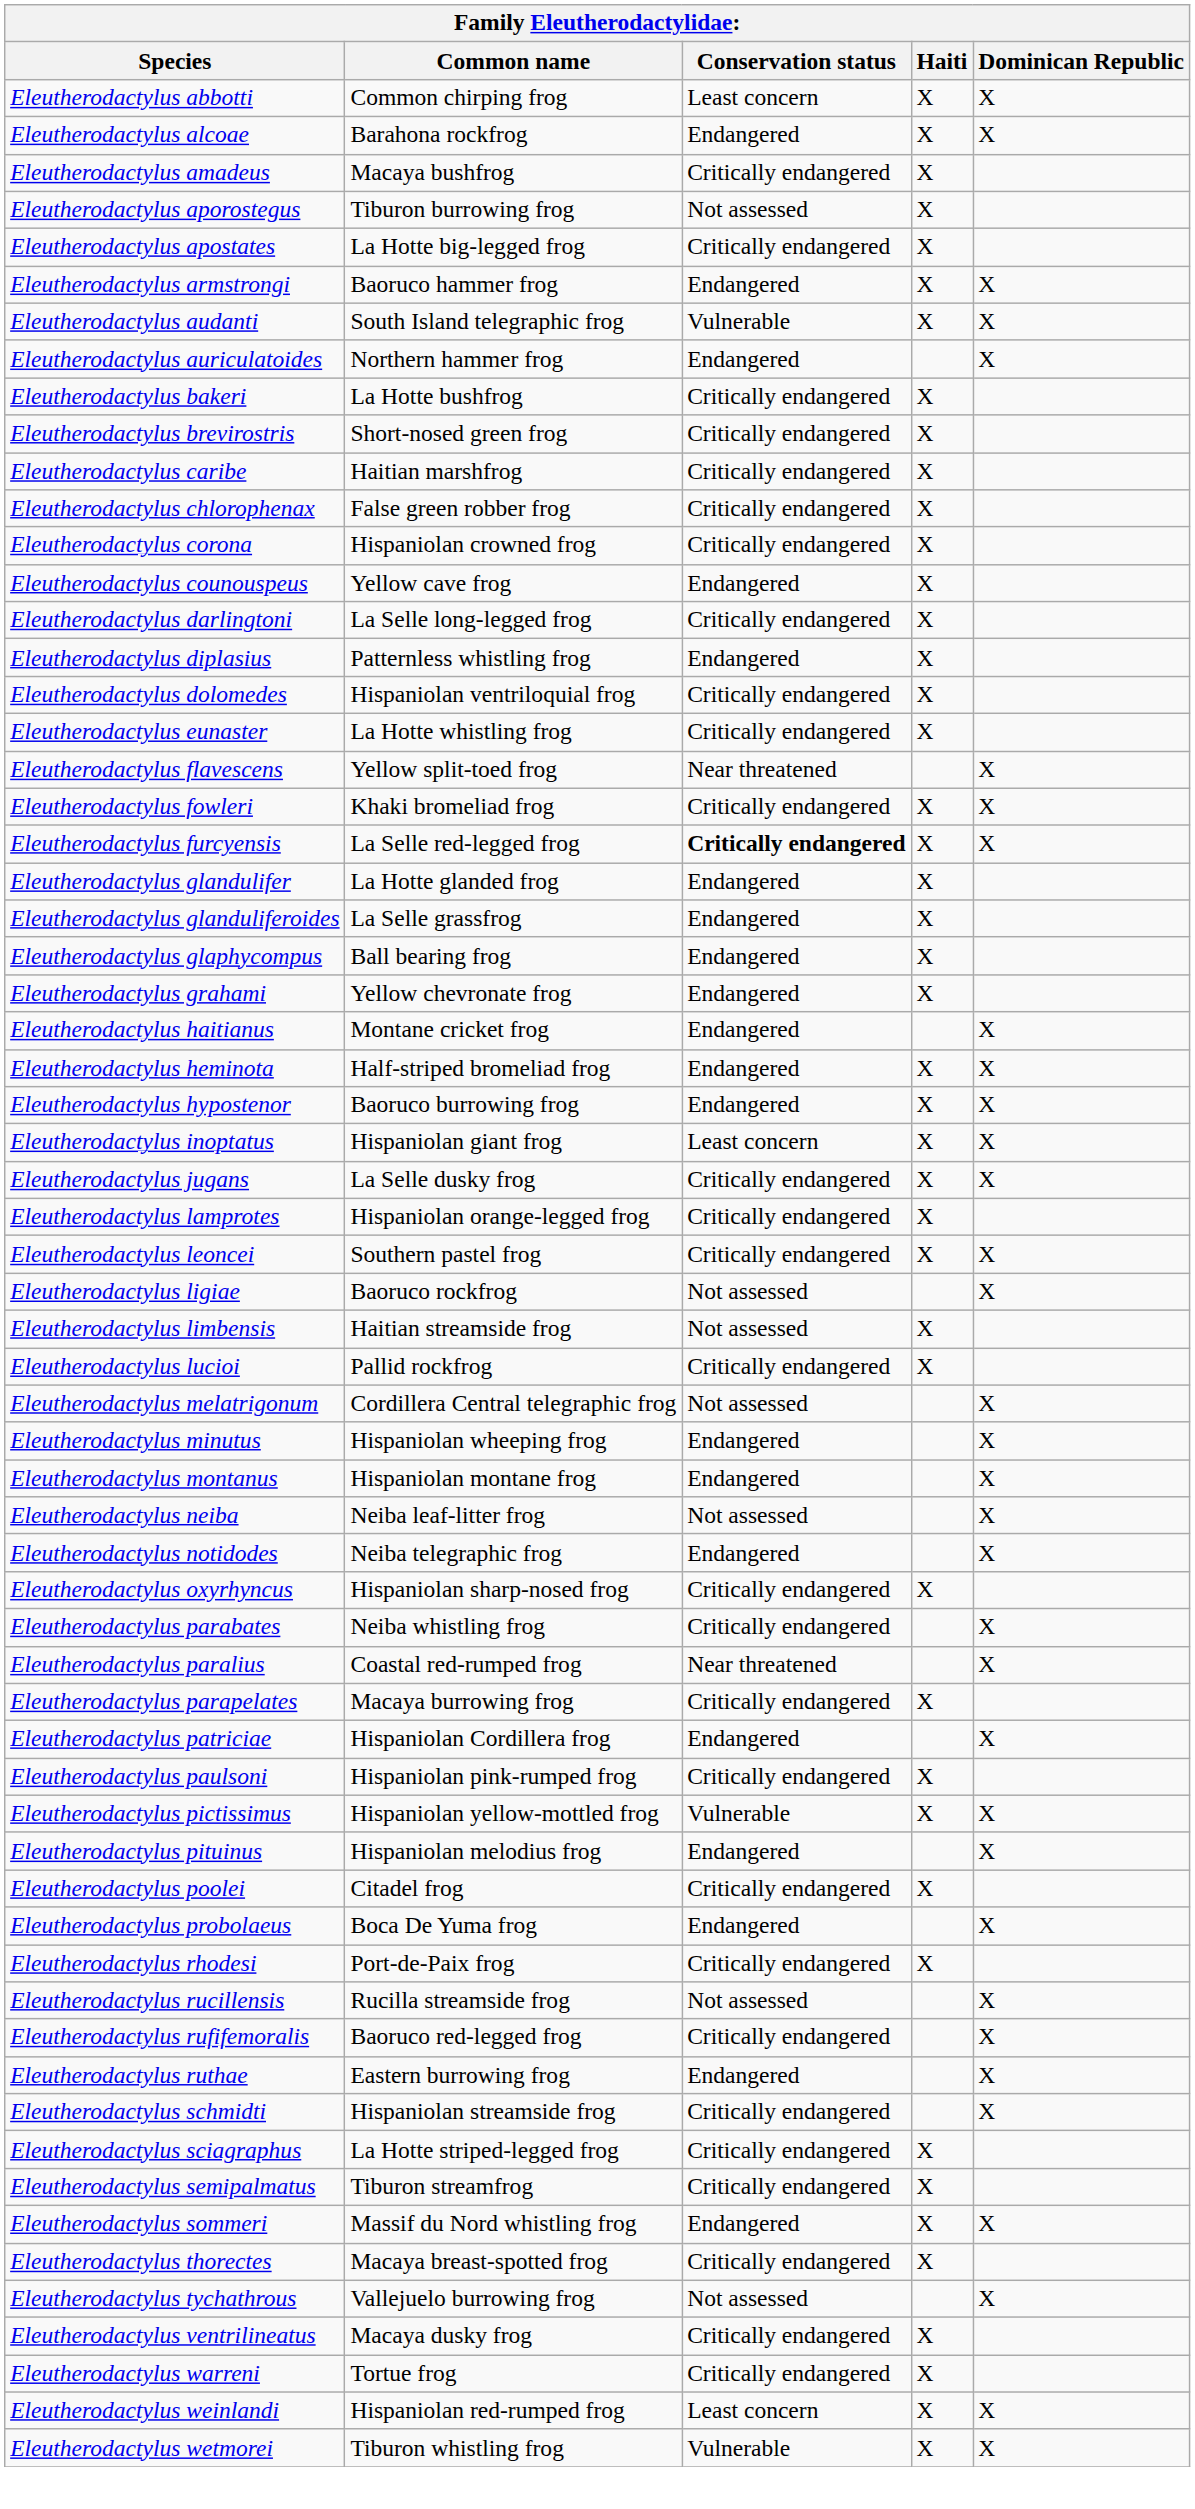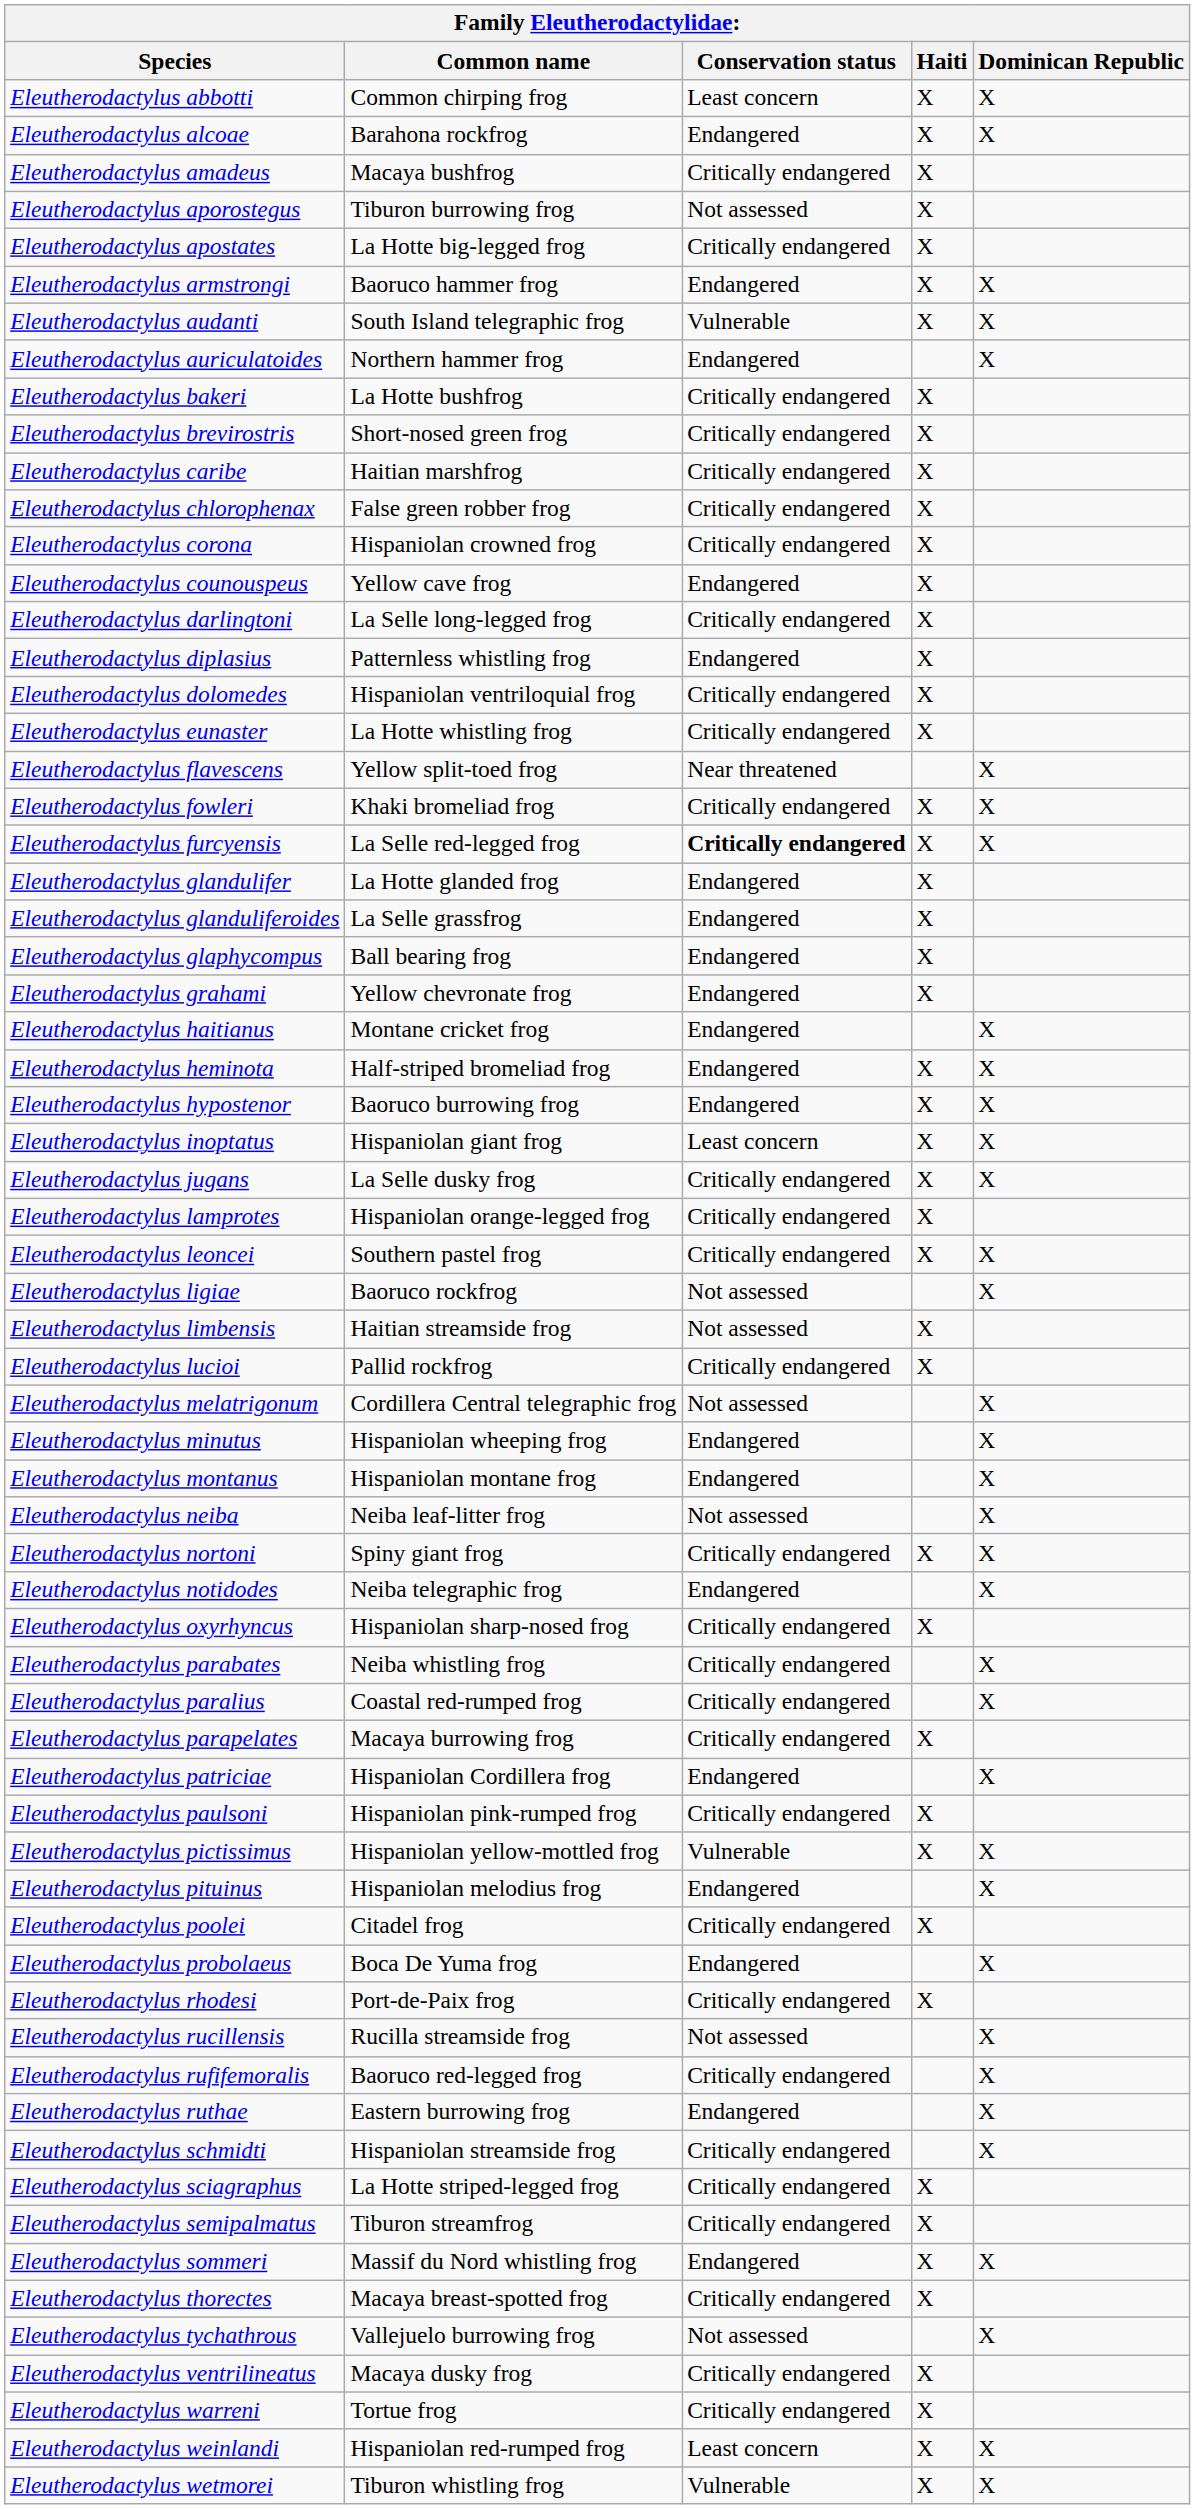+ row: Eleutherodactylus nortoni | Spiny giant frog | Critically endangered | X | X
Eleutherodactylus paralius | Conservation status: Near threatened -> Critically endangered
